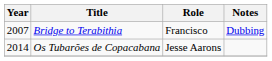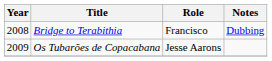Bridge to Terabithia | Year: 2007 -> 2008
Os Tubarões de Copacabana | Year: 2014 -> 2009
